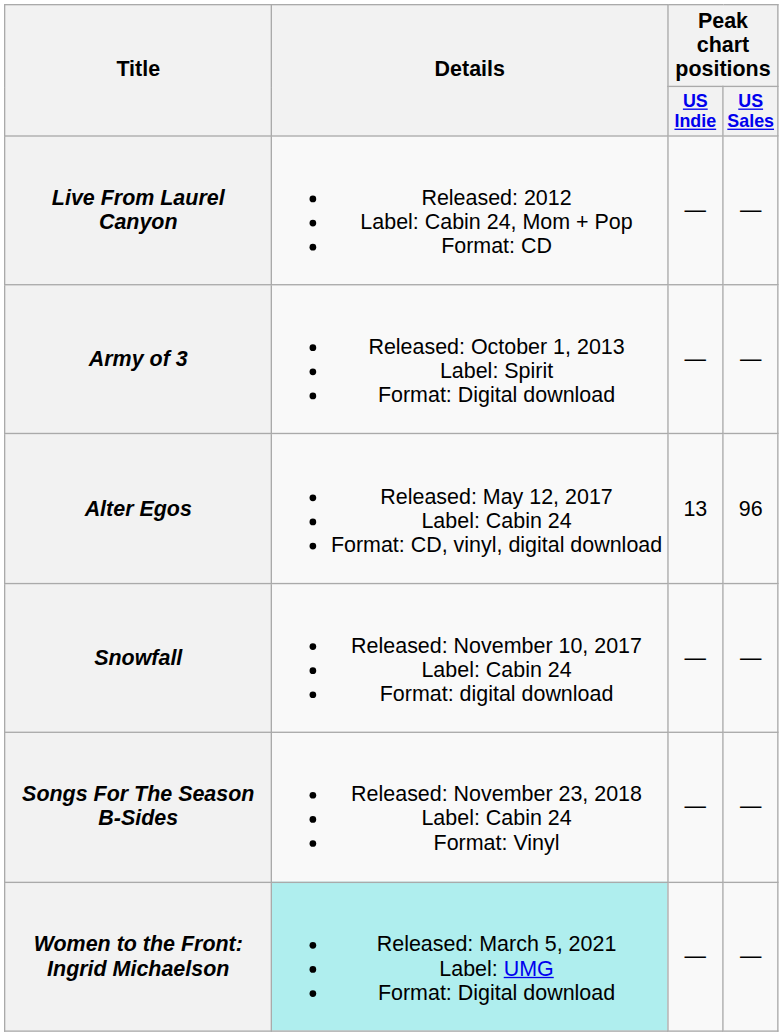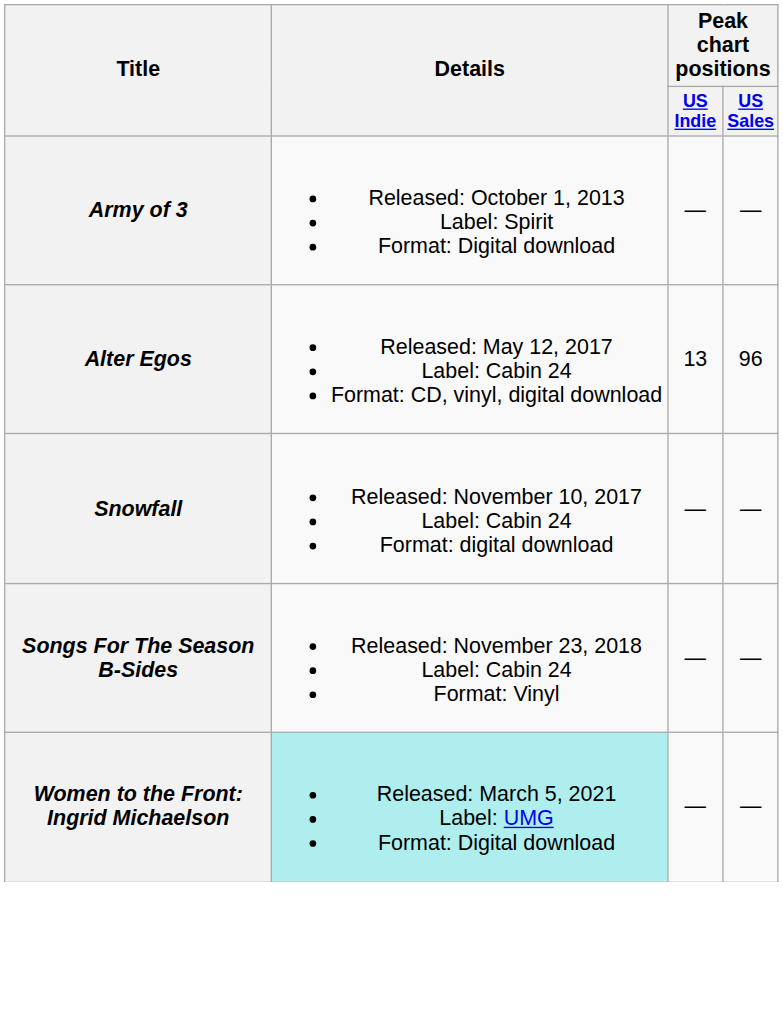- row: Live From Laurel Canyon | Released: 2012 Label: Cabin 24, Mom + Pop Format: CD | — | —
